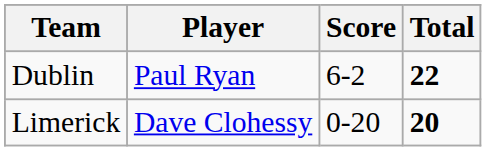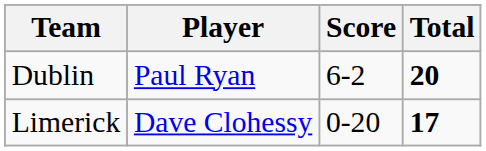Dublin | Total: 22 -> 20
Limerick | Total: 20 -> 17
